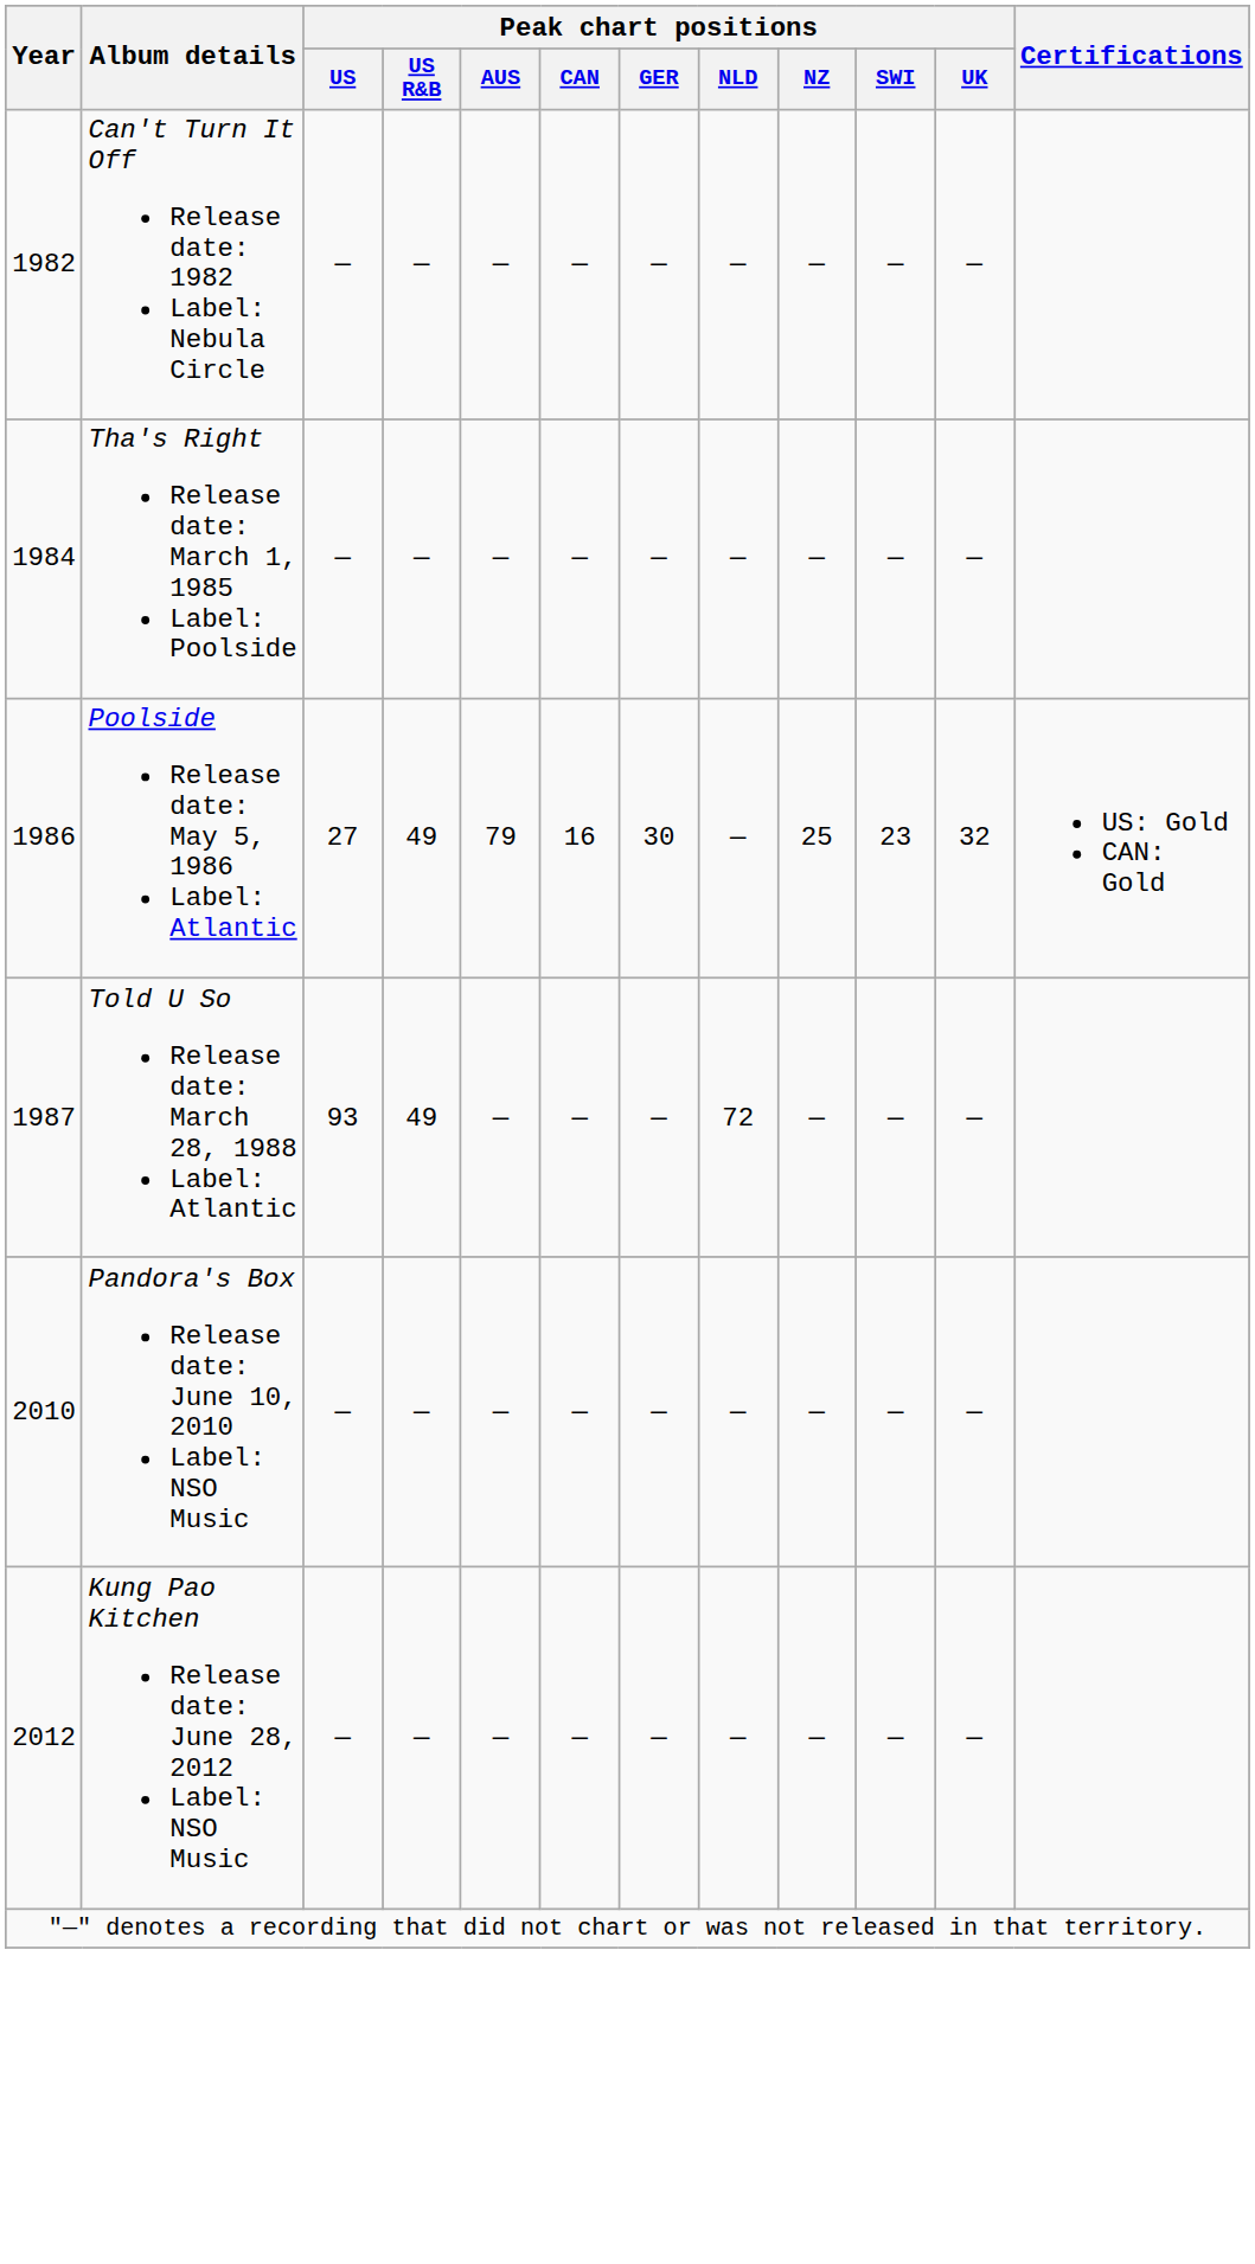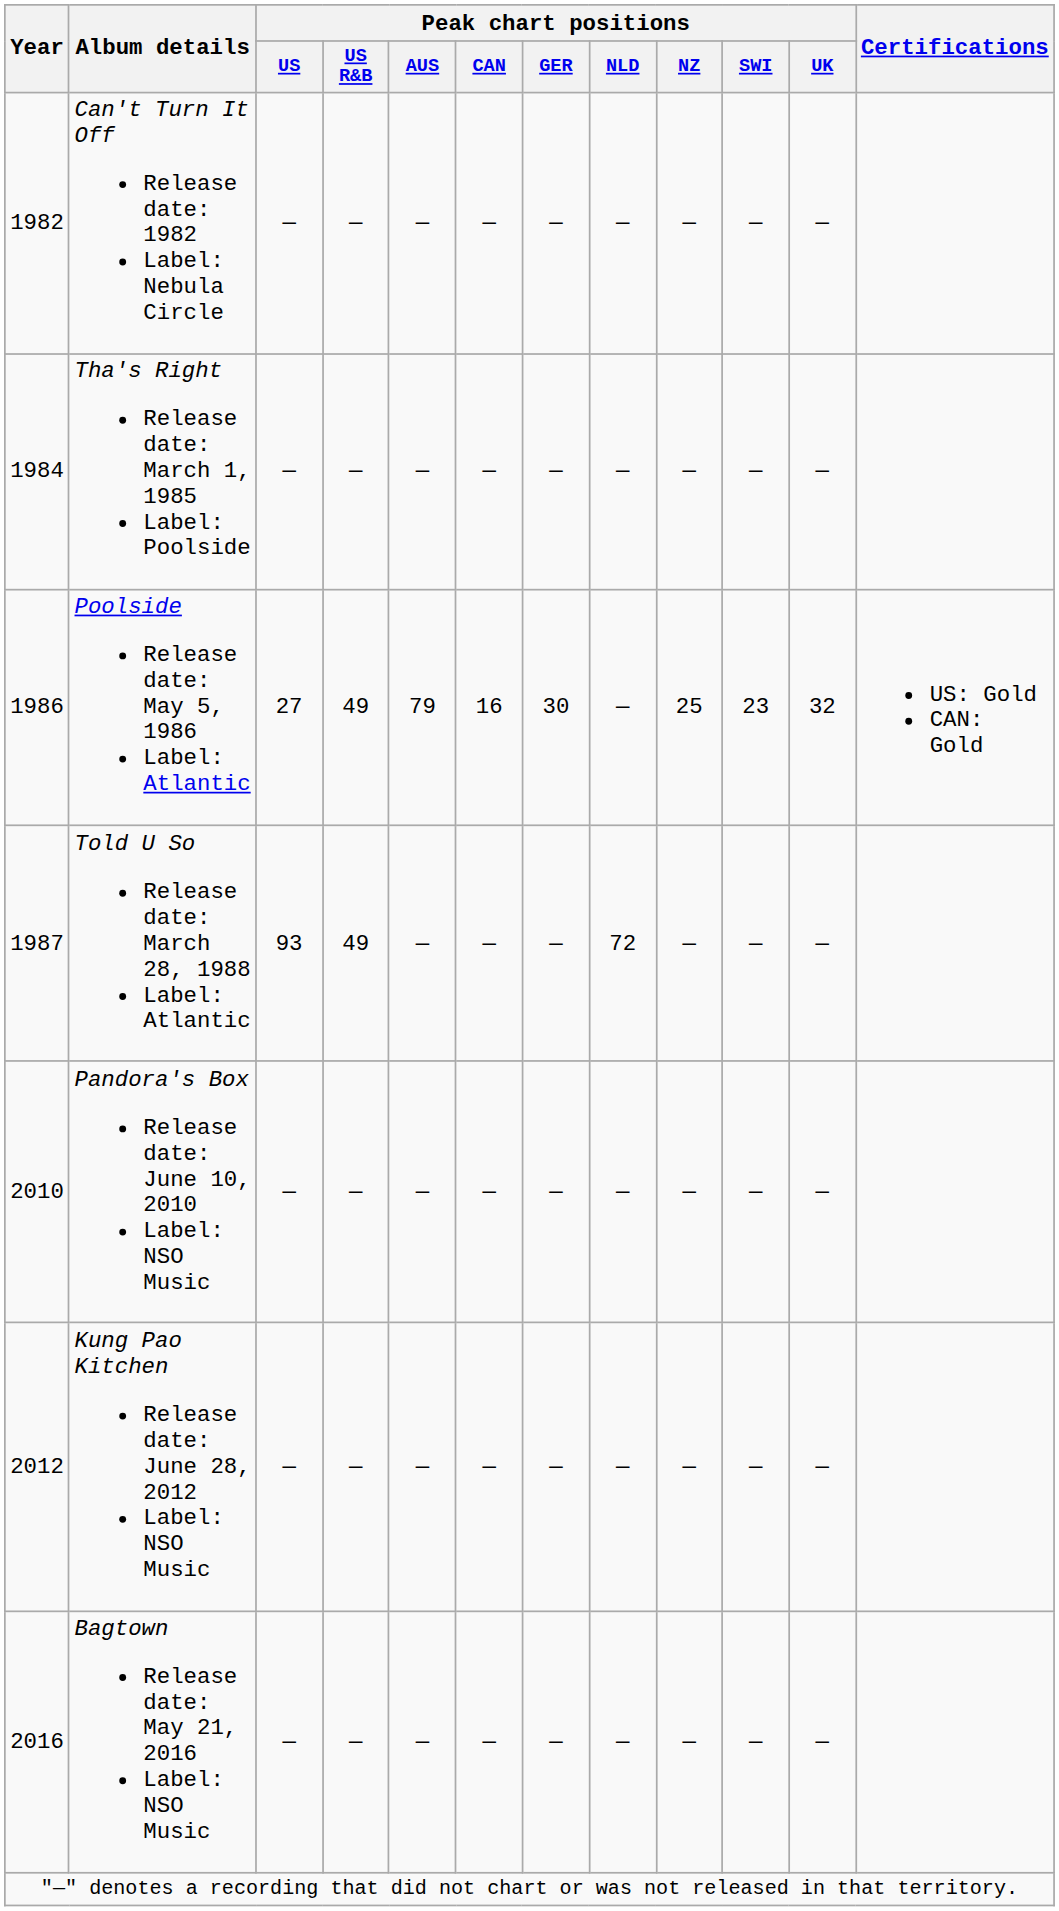+ row: 2016 | Bagtown Release date: May 21, 2016 Label: NSO Music | — | — | — | — | — | — | — | — | —
